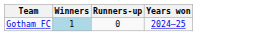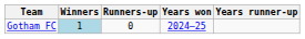+ column: Years runner-up
